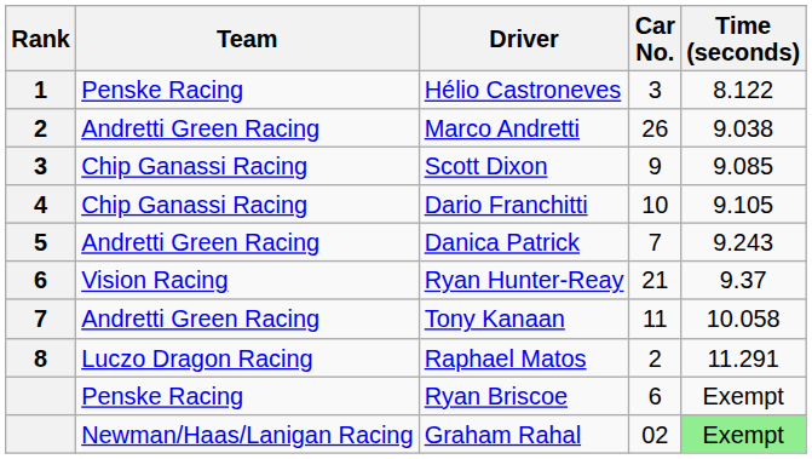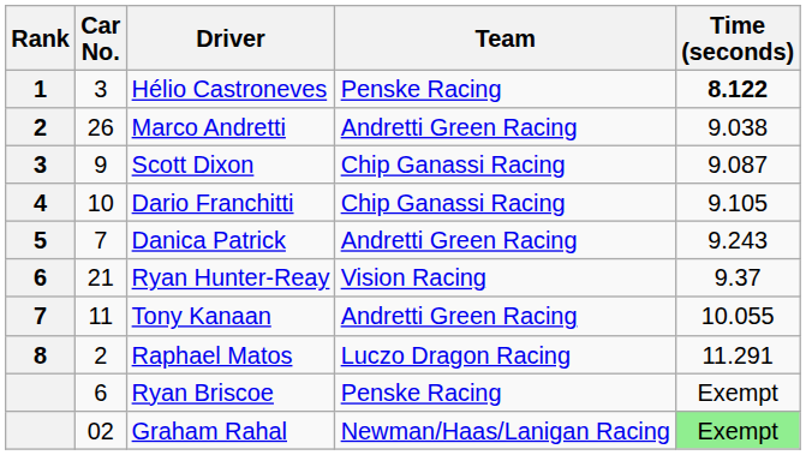columns swapped: Car No. <-> Team
Hélio Castroneves | Time (seconds): normal -> bold
Scott Dixon | Time (seconds): 9.085 -> 9.087
Tony Kanaan | Time (seconds): 10.058 -> 10.055
